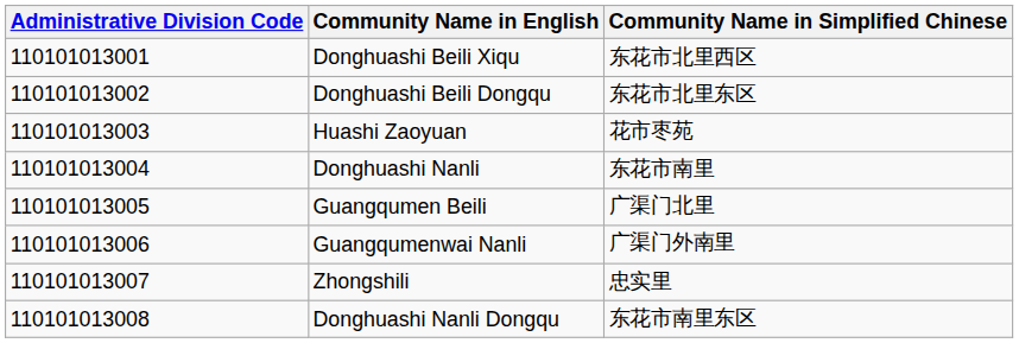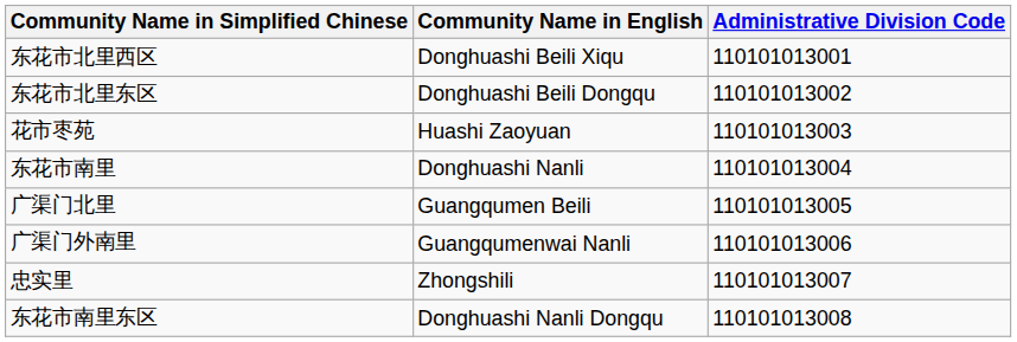columns swapped: Administrative Division Code <-> Community Name in Simplified Chinese
